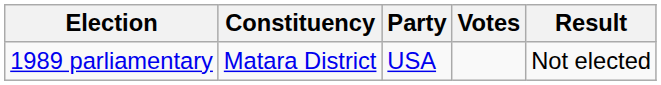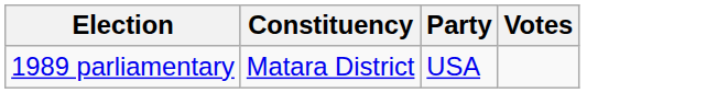- column: Result | Not elected
